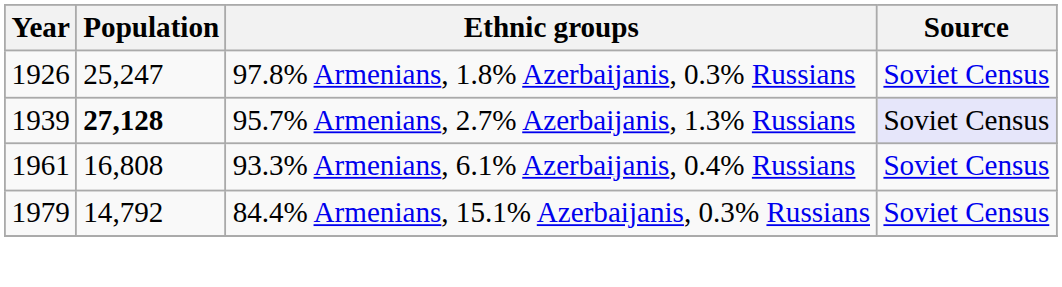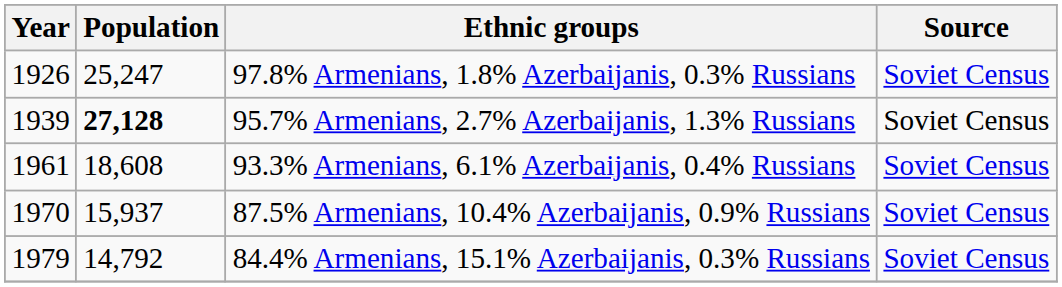95.7% Armenians, 2.7% Azerbaijanis, 1.3% Russians | Source: lavender background -> no background
93.3% Armenians, 6.1% Azerbaijanis, 0.4% Russians | Population: 16,808 -> 18,608
+ row: 1970 | 15,937 | 87.5% Armenians, 10.4% Azerbaijanis, 0.9% Russians | Soviet Census
